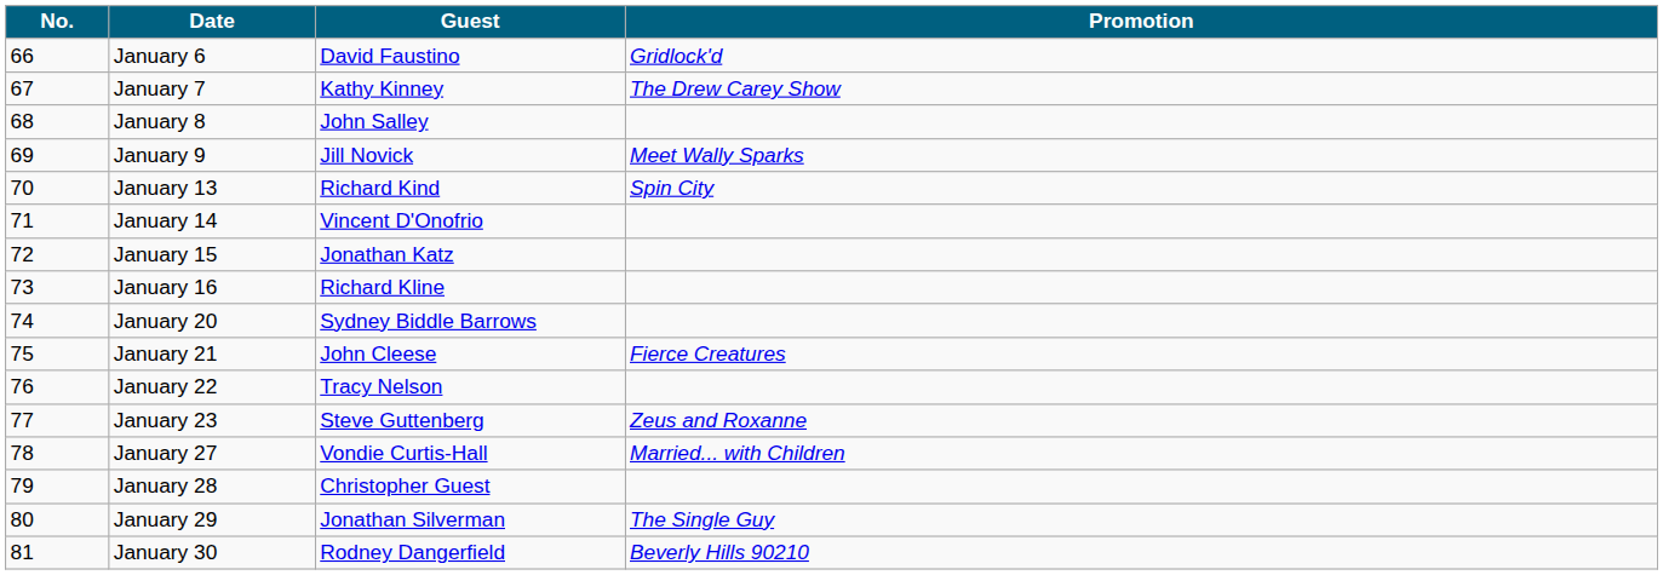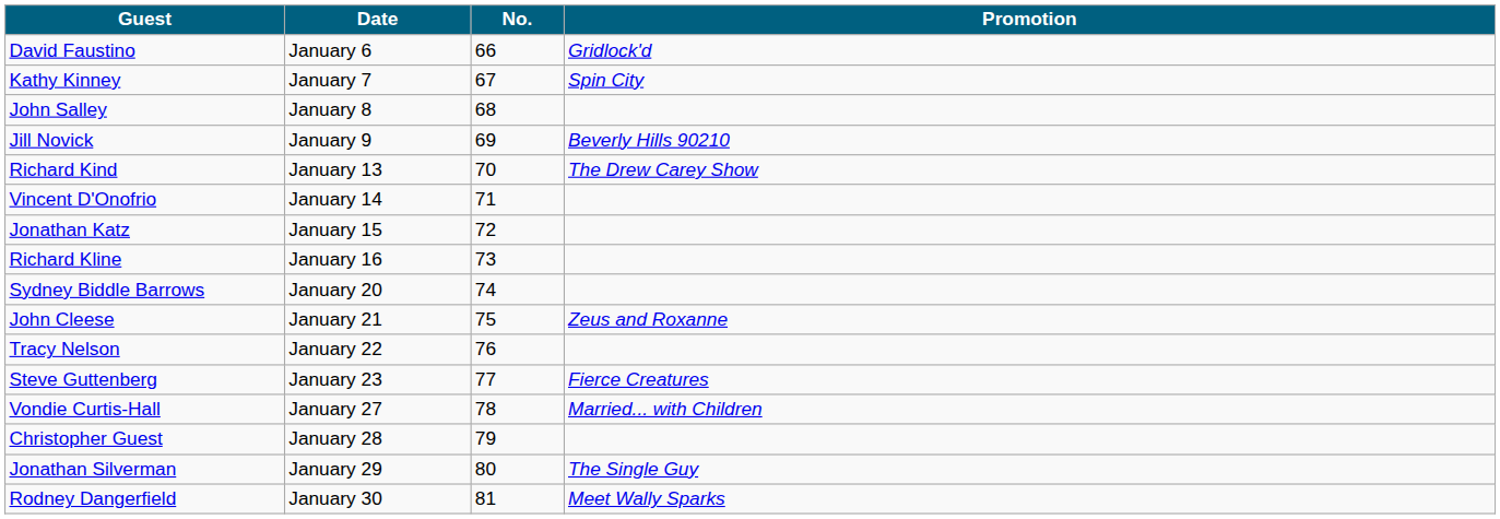columns swapped: No. <-> Guest
January 7 | Promotion: The Drew Carey Show -> Spin City
January 9 | Promotion: Meet Wally Sparks -> Beverly Hills 90210
January 13 | Promotion: Spin City -> The Drew Carey Show
January 21 | Promotion: Fierce Creatures -> Zeus and Roxanne
January 23 | Promotion: Zeus and Roxanne -> Fierce Creatures
January 30 | Promotion: Beverly Hills 90210 -> Meet Wally Sparks
